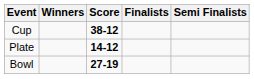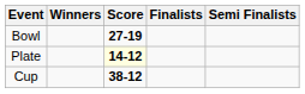rows swapped: Cup <-> Bowl
Plate | Score: no background -> lightyellow background
